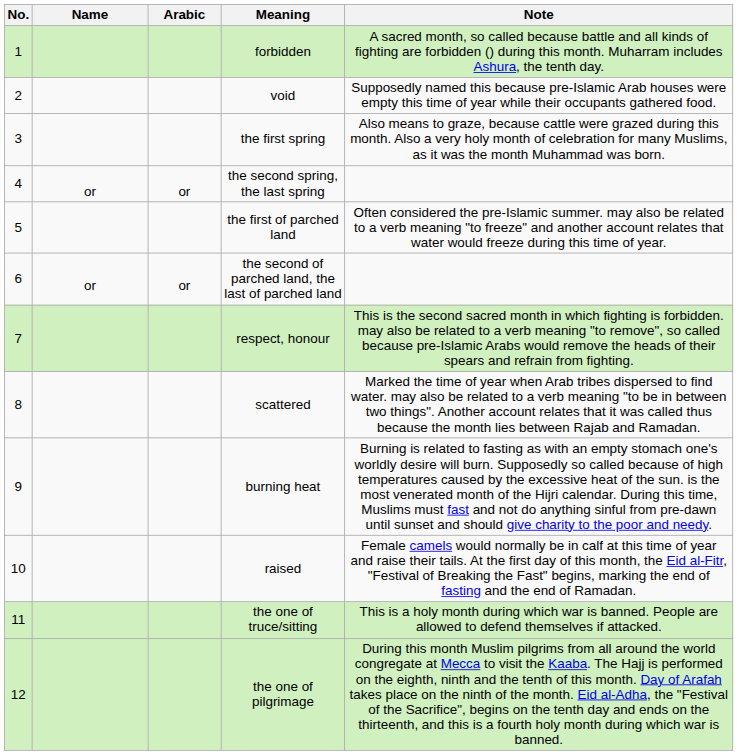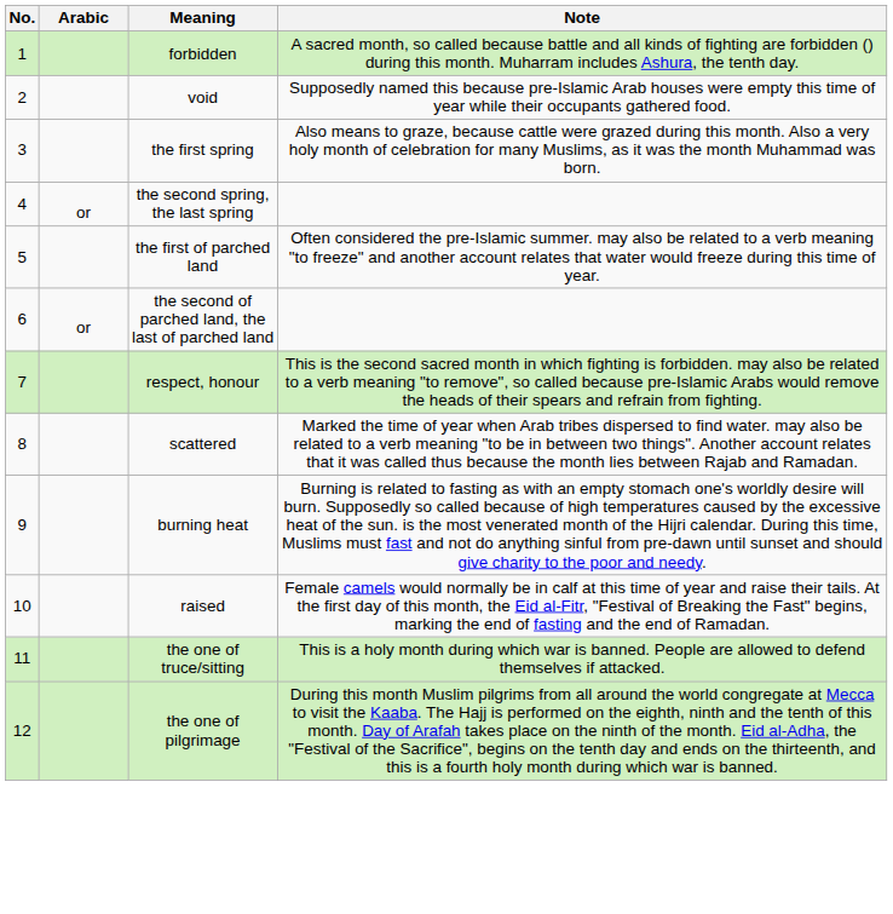- column: Name | or | or
